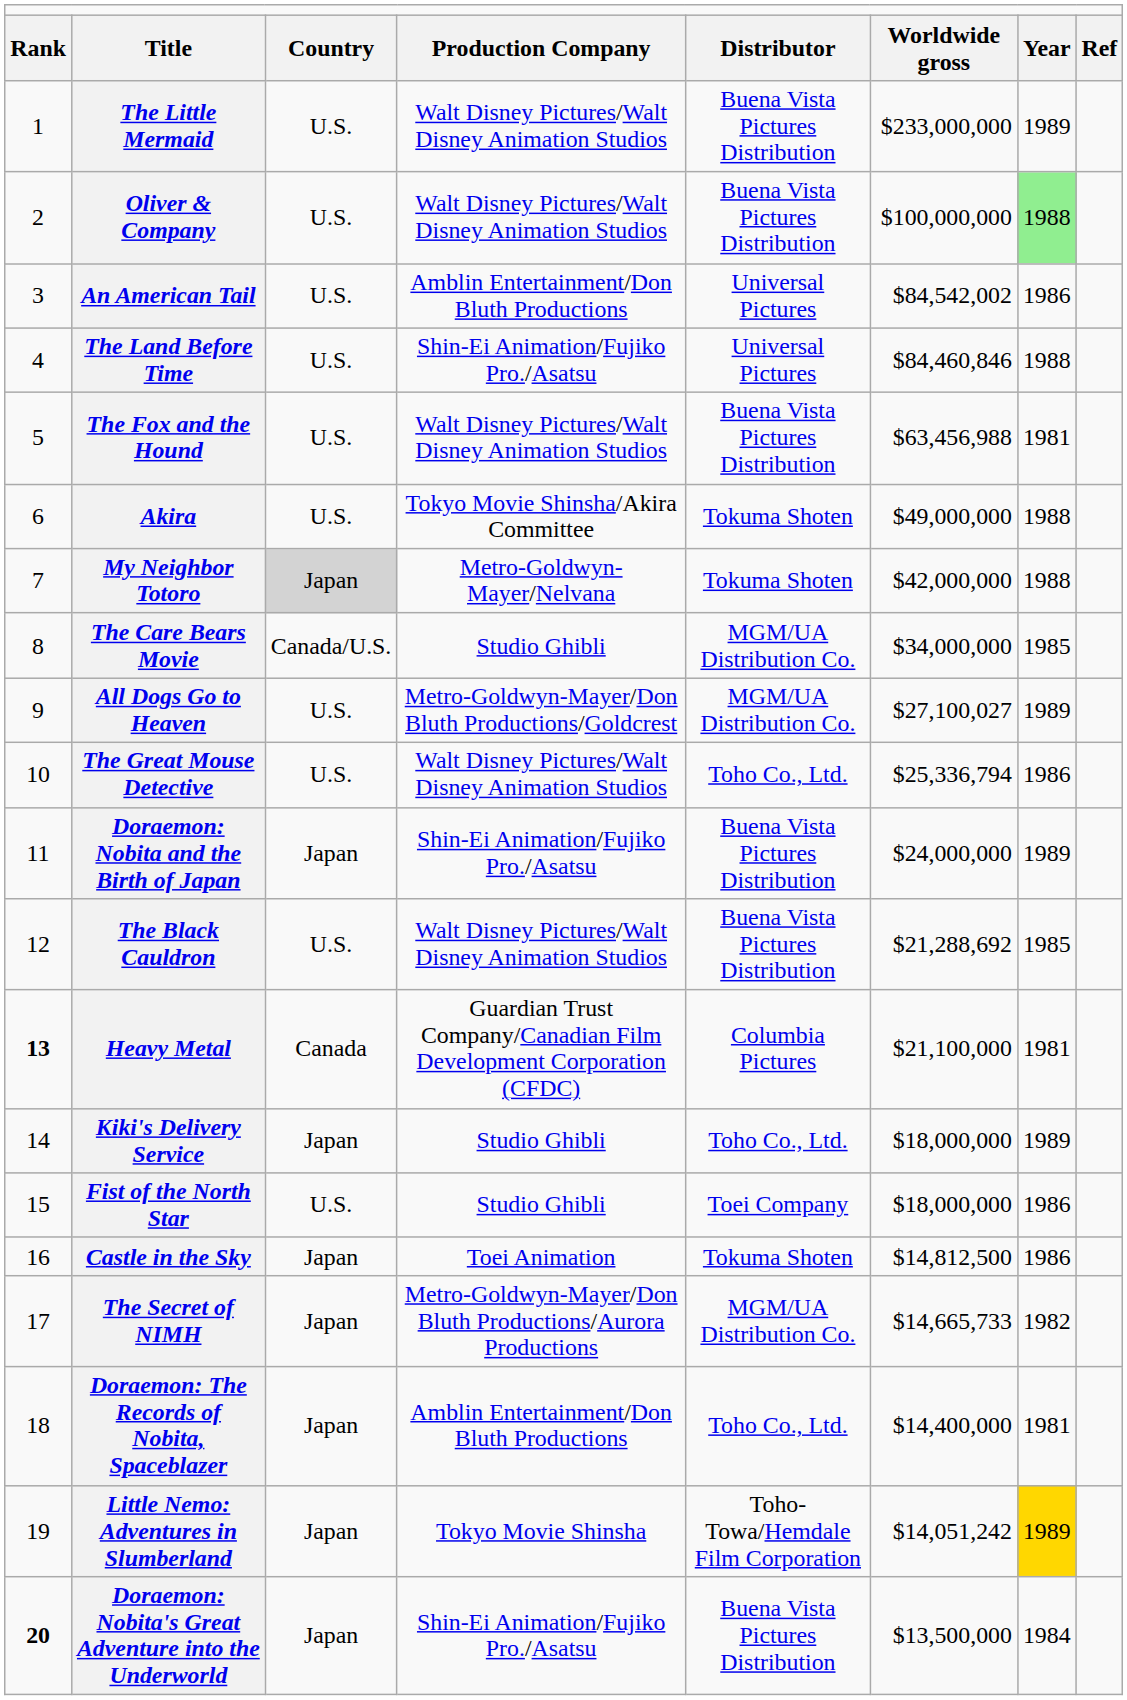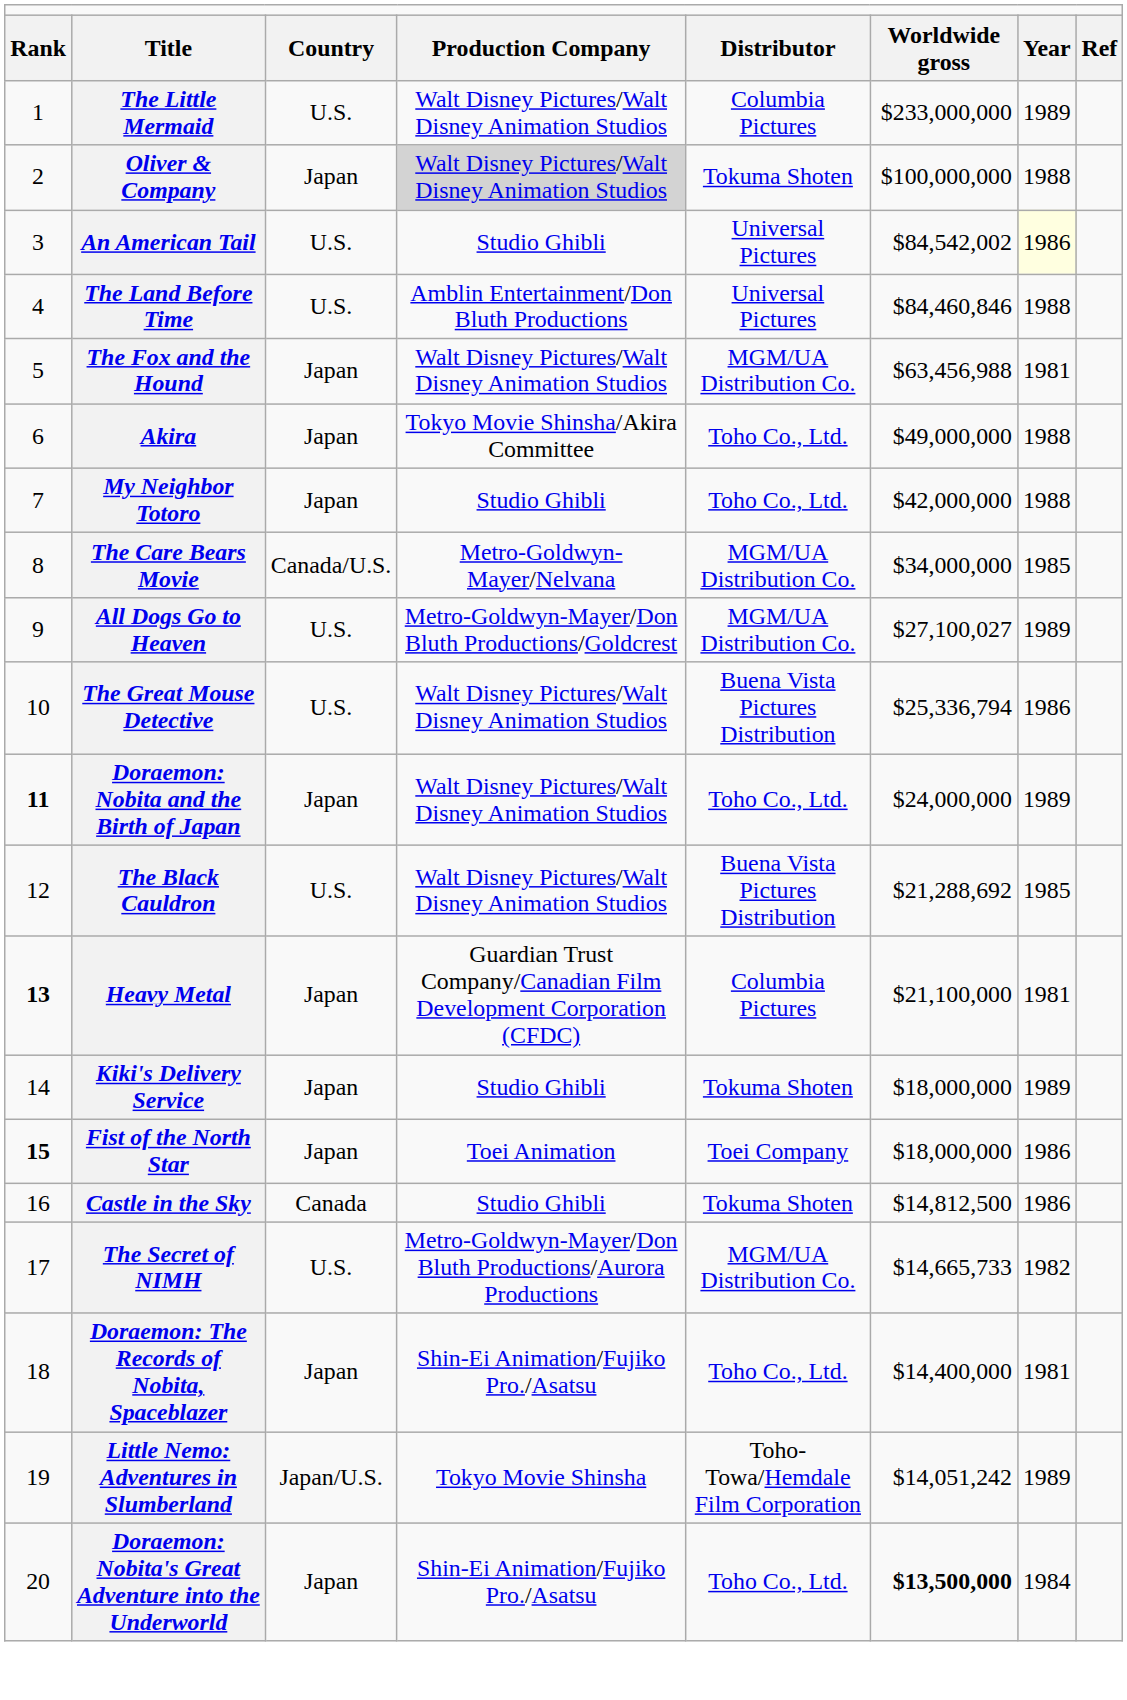The Little Mermaid | column 5: Buena Vista Pictures Distribution -> Columbia Pictures
Oliver & Company | column 3: U.S. -> Japan
Oliver & Company | column 4: no background -> lightgrey background
Oliver & Company | column 5: Buena Vista Pictures Distribution -> Tokuma Shoten
Oliver & Company | column 7: lightgreen background -> no background
An American Tail | column 4: Amblin Entertainment/Don Bluth Productions -> Studio Ghibli
An American Tail | column 7: no background -> lightyellow background
The Land Before Time | column 4: Shin-Ei Animation/Fujiko Pro./Asatsu -> Amblin Entertainment/Don Bluth Productions
The Fox and the Hound | column 3: U.S. -> Japan
The Fox and the Hound | column 5: Buena Vista Pictures Distribution -> MGM/UA Distribution Co.
Akira | column 3: U.S. -> Japan
Akira | column 5: Tokuma Shoten -> Toho Co., Ltd.
My Neighbor Totoro | column 3: lightgrey background -> no background
My Neighbor Totoro | column 4: Metro-Goldwyn-Mayer/Nelvana -> Studio Ghibli
My Neighbor Totoro | column 5: Tokuma Shoten -> Toho Co., Ltd.
The Care Bears Movie | column 4: Studio Ghibli -> Metro-Goldwyn-Mayer/Nelvana
The Great Mouse Detective | column 5: Toho Co., Ltd. -> Buena Vista Pictures Distribution
Doraemon: Nobita and the Birth of Japan | column 1: normal -> bold
Doraemon: Nobita and the Birth of Japan | column 4: Shin-Ei Animation/Fujiko Pro./Asatsu -> Walt Disney Pictures/Walt Disney Animation Studios
Doraemon: Nobita and the Birth of Japan | column 5: Buena Vista Pictures Distribution -> Toho Co., Ltd.
Heavy Metal | column 3: Canada -> Japan
Kiki's Delivery Service | column 5: Toho Co., Ltd. -> Tokuma Shoten
Fist of the North Star | column 1: normal -> bold
Fist of the North Star | column 3: U.S. -> Japan
Fist of the North Star | column 4: Studio Ghibli -> Toei Animation
Castle in the Sky | column 3: Japan -> Canada
Castle in the Sky | column 4: Toei Animation -> Studio Ghibli
The Secret of NIMH | column 3: Japan -> U.S.
Doraemon: The Records of Nobita, Spaceblazer | column 4: Amblin Entertainment/Don Bluth Productions -> Shin-Ei Animation/Fujiko Pro./Asatsu
Little Nemo: Adventures in Slumberland | column 3: Japan -> Japan/U.S.
Little Nemo: Adventures in Slumberland | column 7: gold background -> no background
Doraemon: Nobita's Great Adventure into the Underworld | column 1: bold -> normal
Doraemon: Nobita's Great Adventure into the Underworld | column 5: Buena Vista Pictures Distribution -> Toho Co., Ltd.
Doraemon: Nobita's Great Adventure into the Underworld | column 6: normal -> bold
